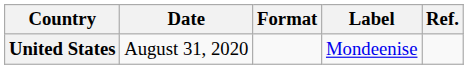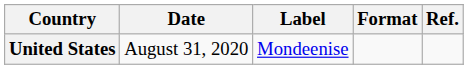columns swapped: Format <-> Label
